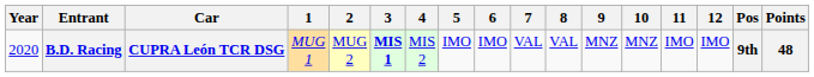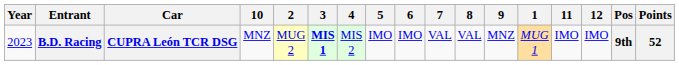columns swapped: 1 <-> 10
B.D. Racing | Year: 2020 -> 2023
B.D. Racing | Points: 48 -> 52
